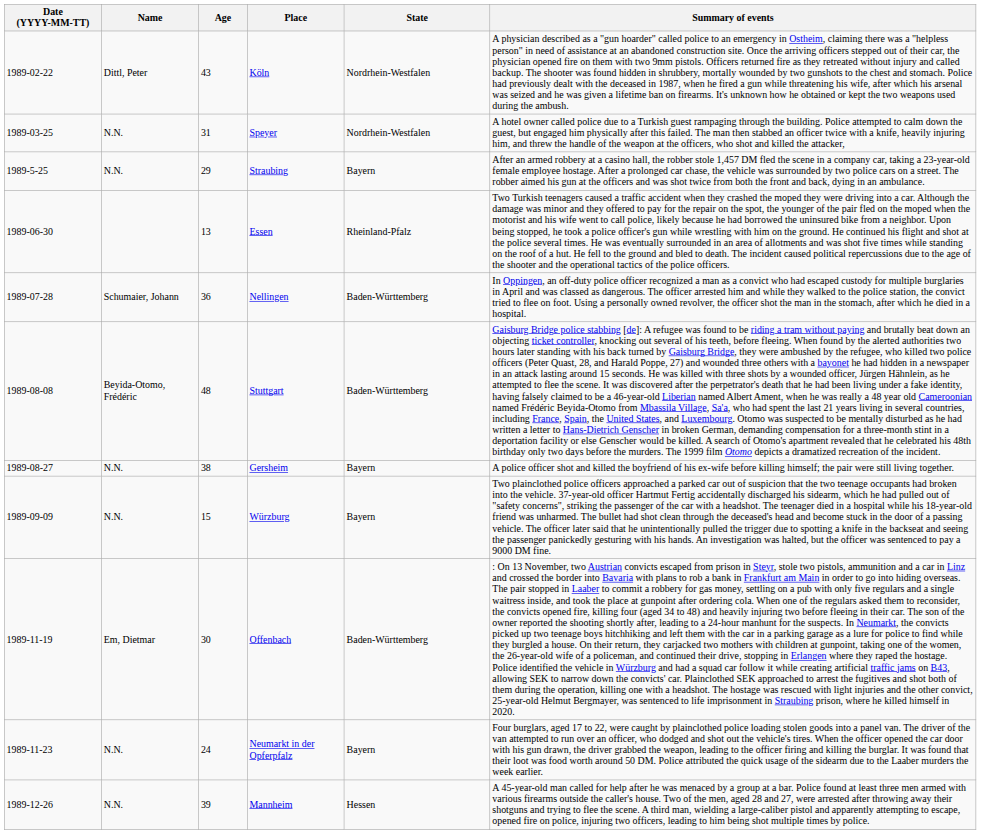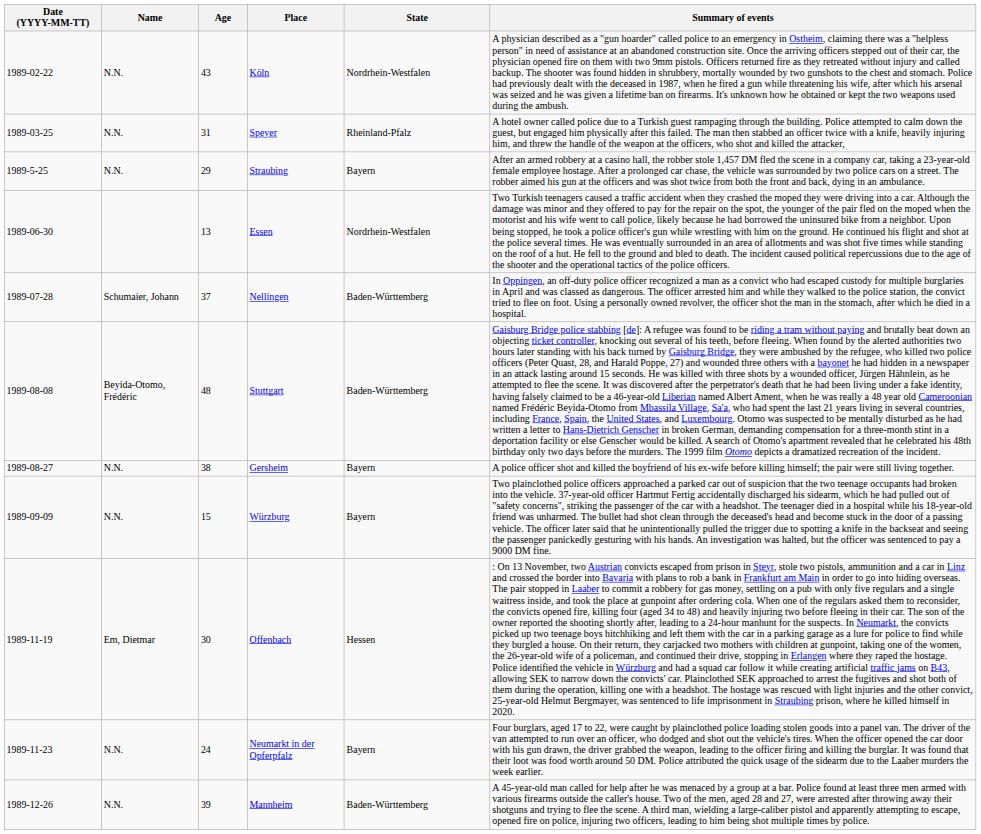Köln | Name: Dittl, Peter -> N.N.
Speyer | State: Nordrhein-Westfalen -> Rheinland-Pfalz
Essen | State: Rheinland-Pfalz -> Nordrhein-Westfalen
Nellingen | Age: 36 -> 37
Offenbach | State: Baden-Württemberg -> Hessen
Mannheim | State: Hessen -> Baden-Württemberg
